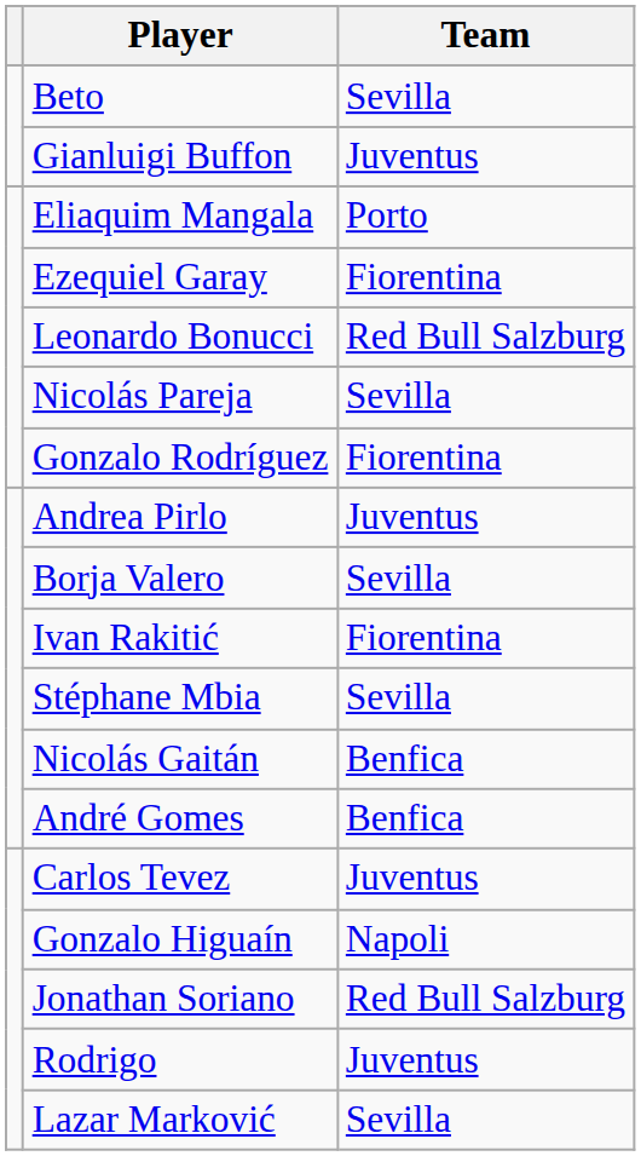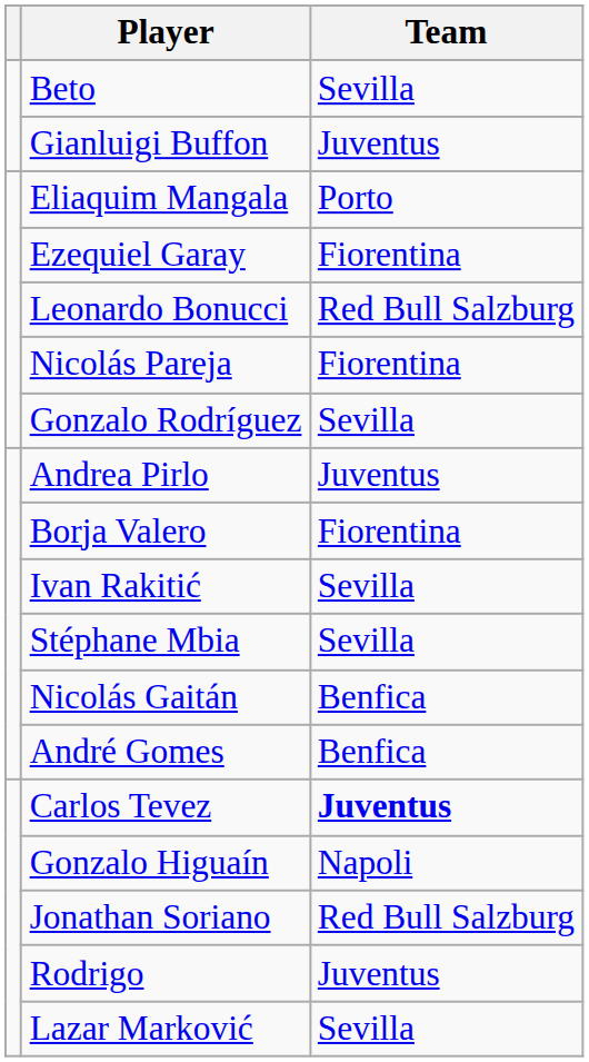Nicolás Pareja | Team: Sevilla -> Fiorentina
Gonzalo Rodríguez | Team: Fiorentina -> Sevilla
Borja Valero | Team: Sevilla -> Fiorentina
Ivan Rakitić | Team: Fiorentina -> Sevilla
Carlos Tevez | Team: normal -> bold
